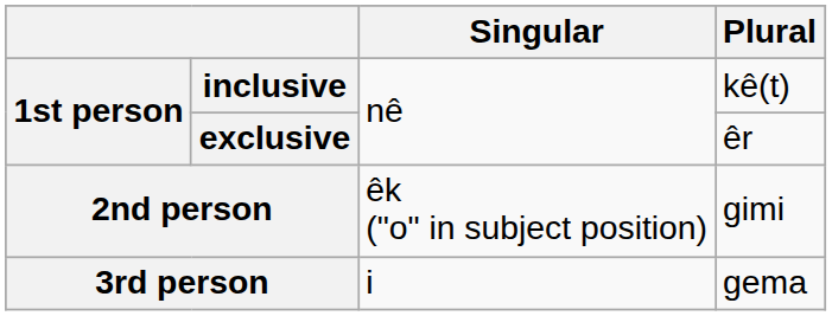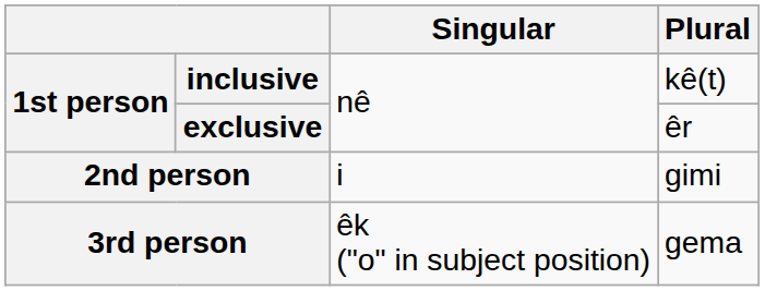2nd person | Singular: êk ("o" in subject position) -> i
3rd person | Singular: i -> êk ("o" in subject position)
